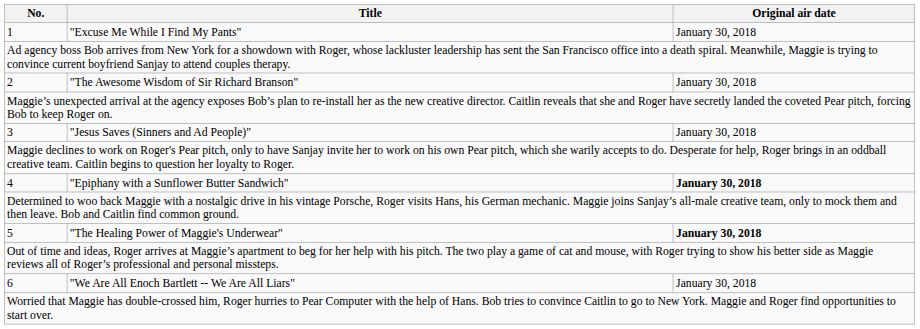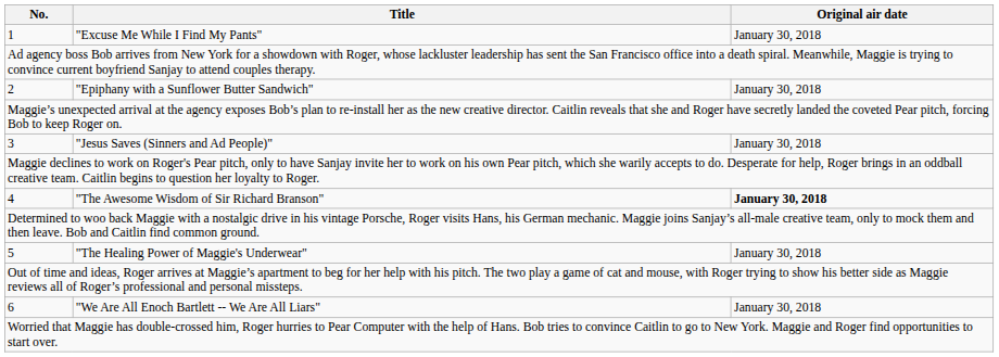2 | Title: "The Awesome Wisdom of Sir Richard Branson" -> "Epiphany with a Sunflower Butter Sandwich"
4 | Title: "Epiphany with a Sunflower Butter Sandwich" -> "The Awesome Wisdom of Sir Richard Branson"
5 | Original air date: bold -> normal
